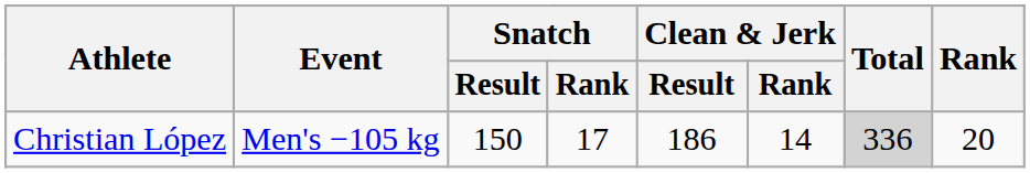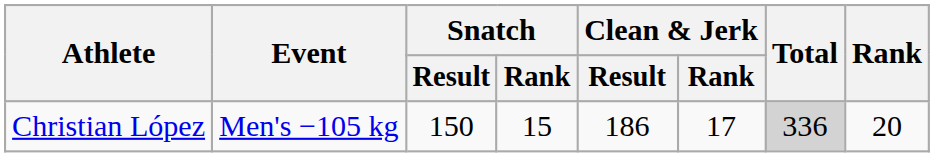Christian López | Snatch / Rank: 17 -> 15
Christian López | Clean & Jerk / Rank: 14 -> 17
